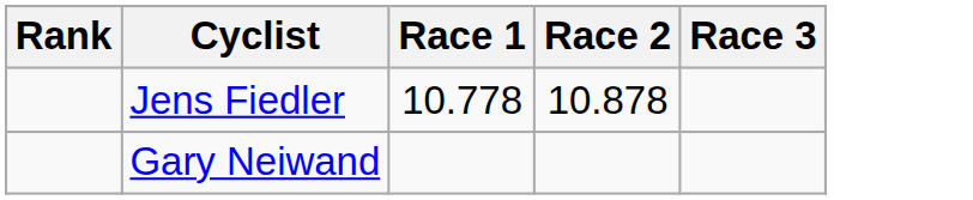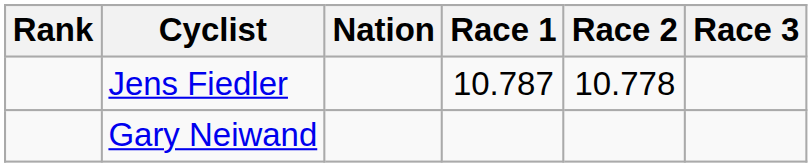+ column: Nation
Jens Fiedler | Race 1: 10.778 -> 10.787
Jens Fiedler | Race 2: 10.878 -> 10.778
